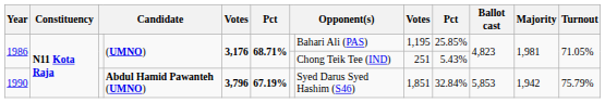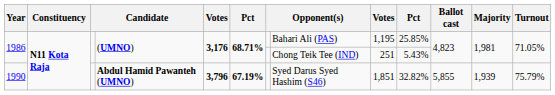1990 | column 10: 32.84% -> 32.82%
1990 | Ballot cast: 5,853 -> 5,855
1990 | Majority: 1,942 -> 1,939
